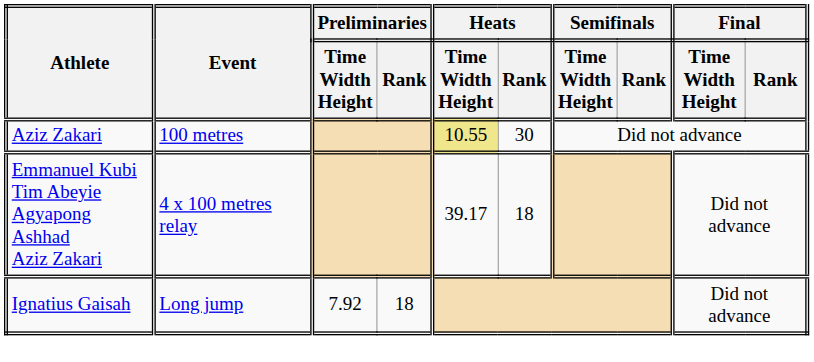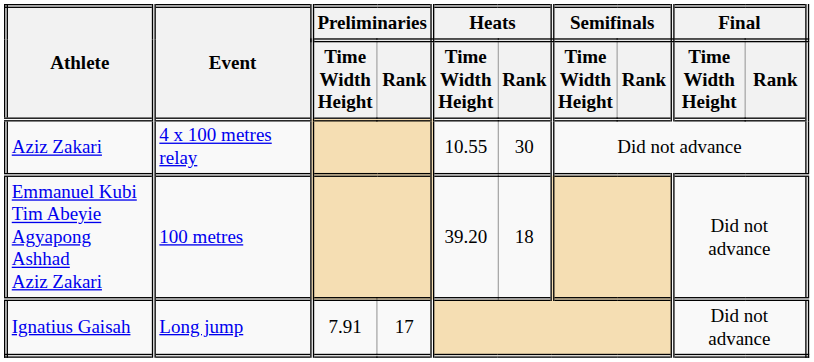Aziz Zakari | Event: 100 metres -> 4 x 100 metres relay
Aziz Zakari | Heats / Time Width Height: khaki background -> no background
Emmanuel Kubi Tim Abeyie Agyapong Ashhad Aziz Zakari | Event: 4 x 100 metres relay -> 100 metres
Emmanuel Kubi Tim Abeyie Agyapong Ashhad Aziz Zakari | Heats / Time Width Height: 39.17 -> 39.20
Ignatius Gaisah | Preliminaries / Time Width Height: 7.92 -> 7.91
Ignatius Gaisah | Preliminaries / Rank: 18 -> 17
